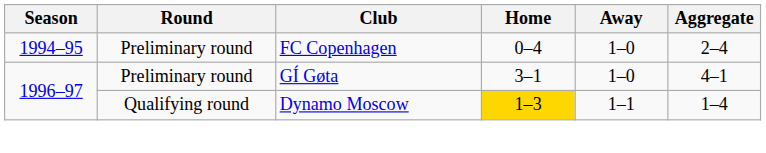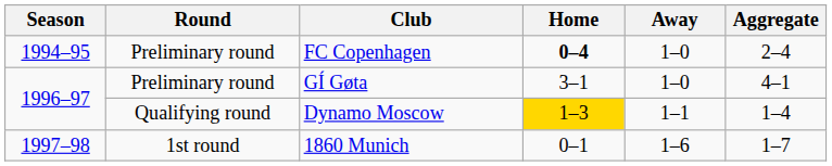FC Copenhagen | Home: normal -> bold
+ row: 1997–98 | 1st round | 1860 Munich | 0–1 | 1–6 | 1–7
